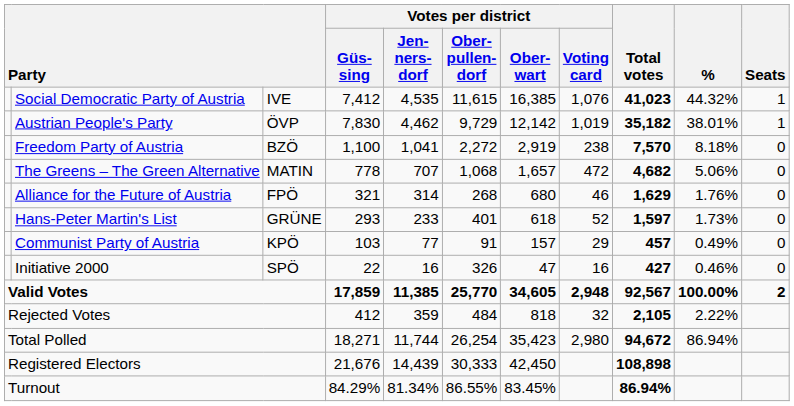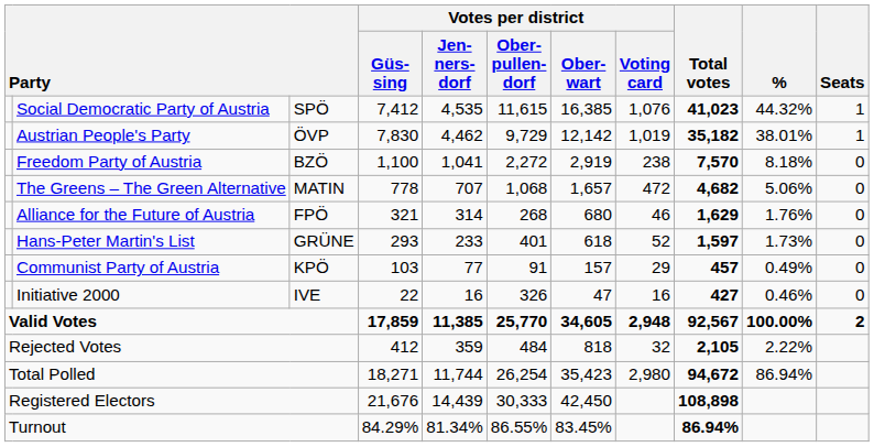Social Democratic Party of Austria | column 3: IVE -> SPÖ
Initiative 2000 | column 3: SPÖ -> IVE
